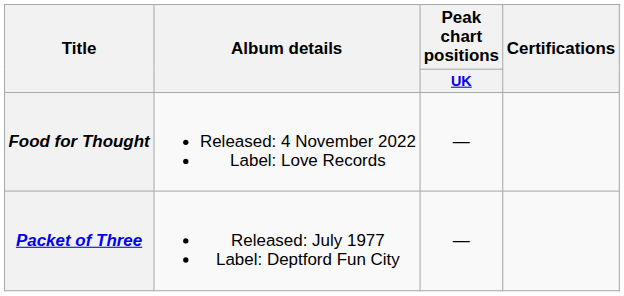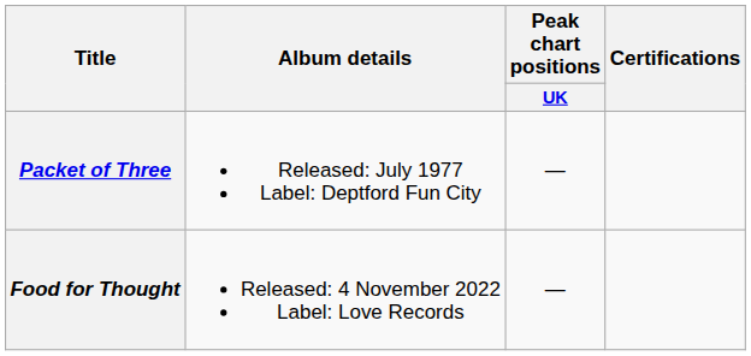rows swapped: Packet of Three <-> Food for Thought
